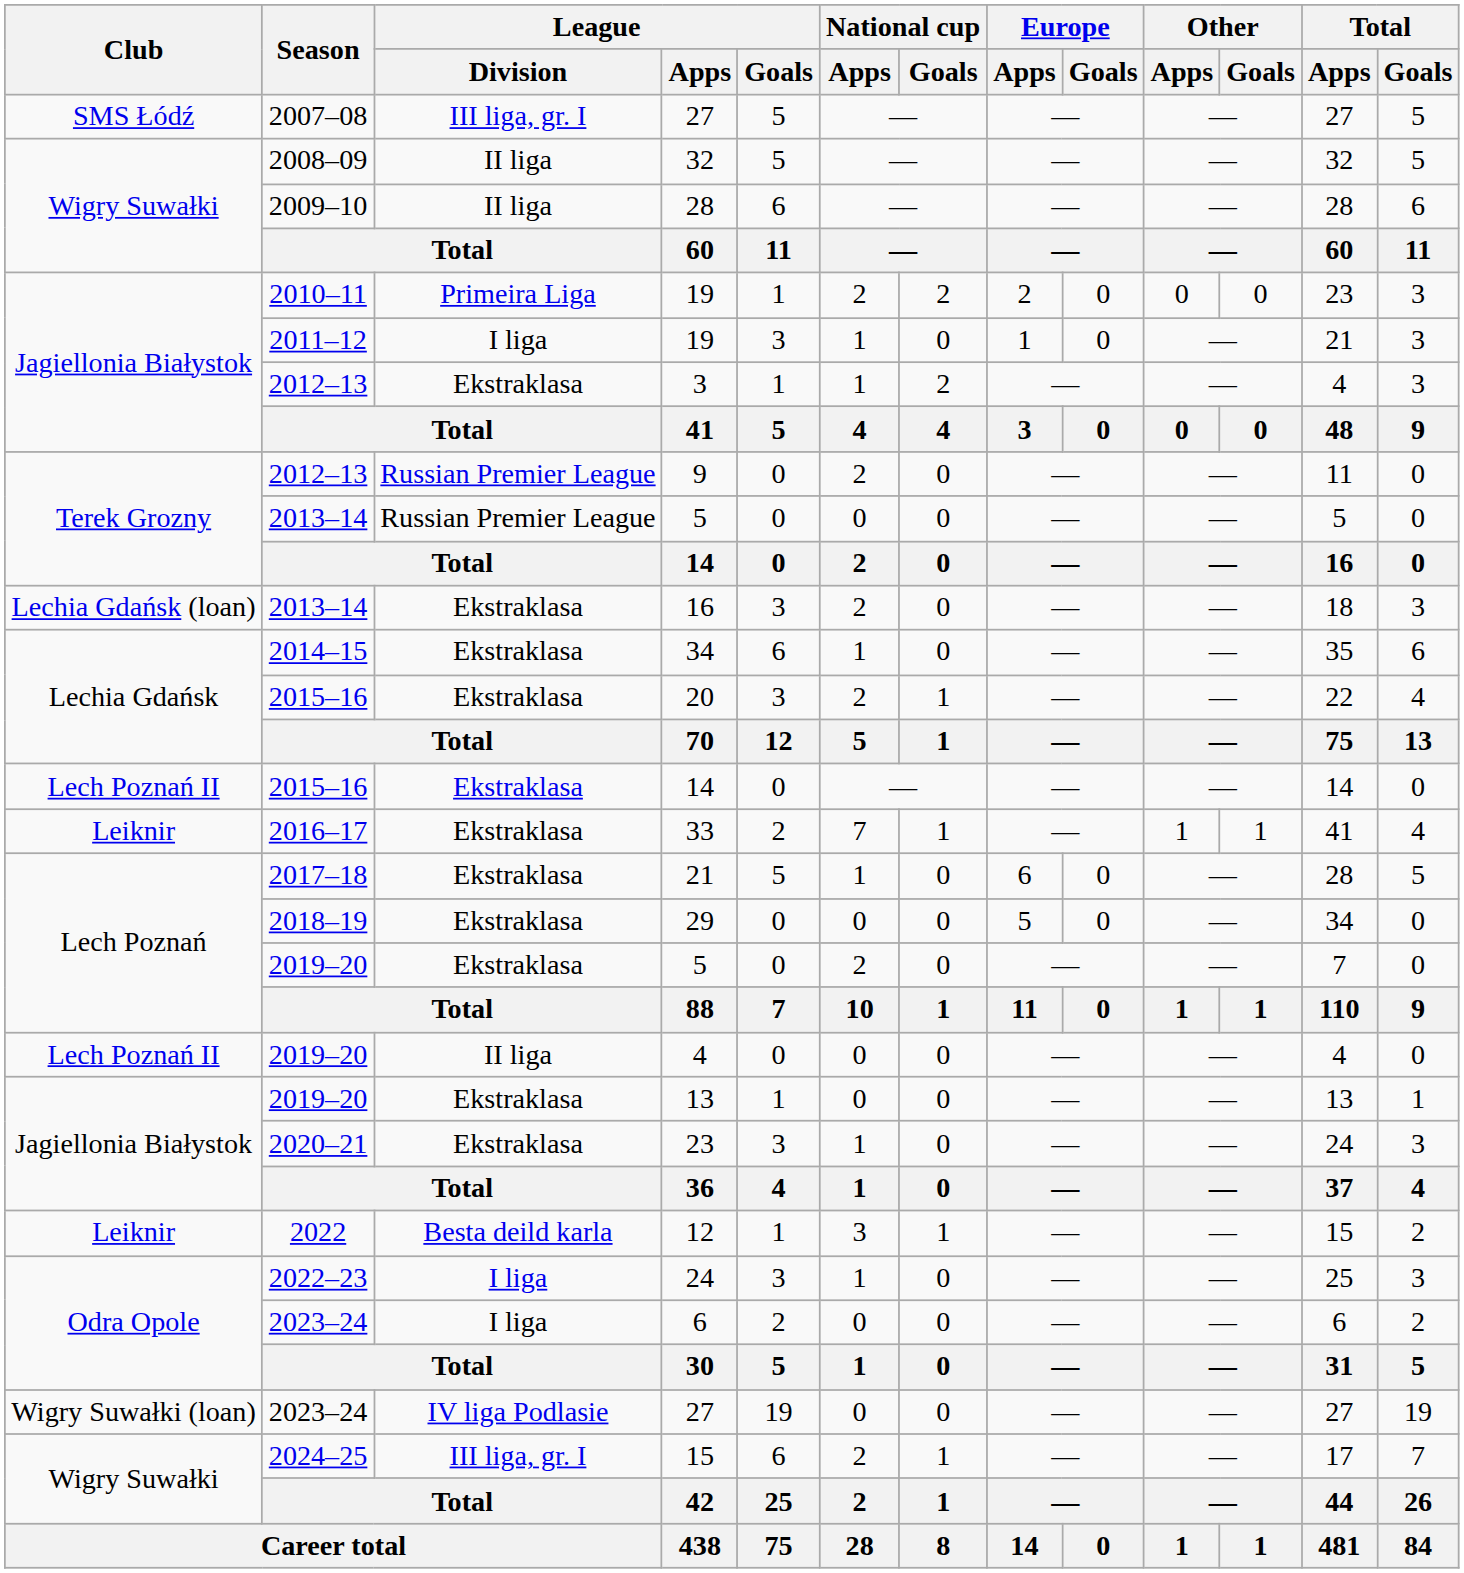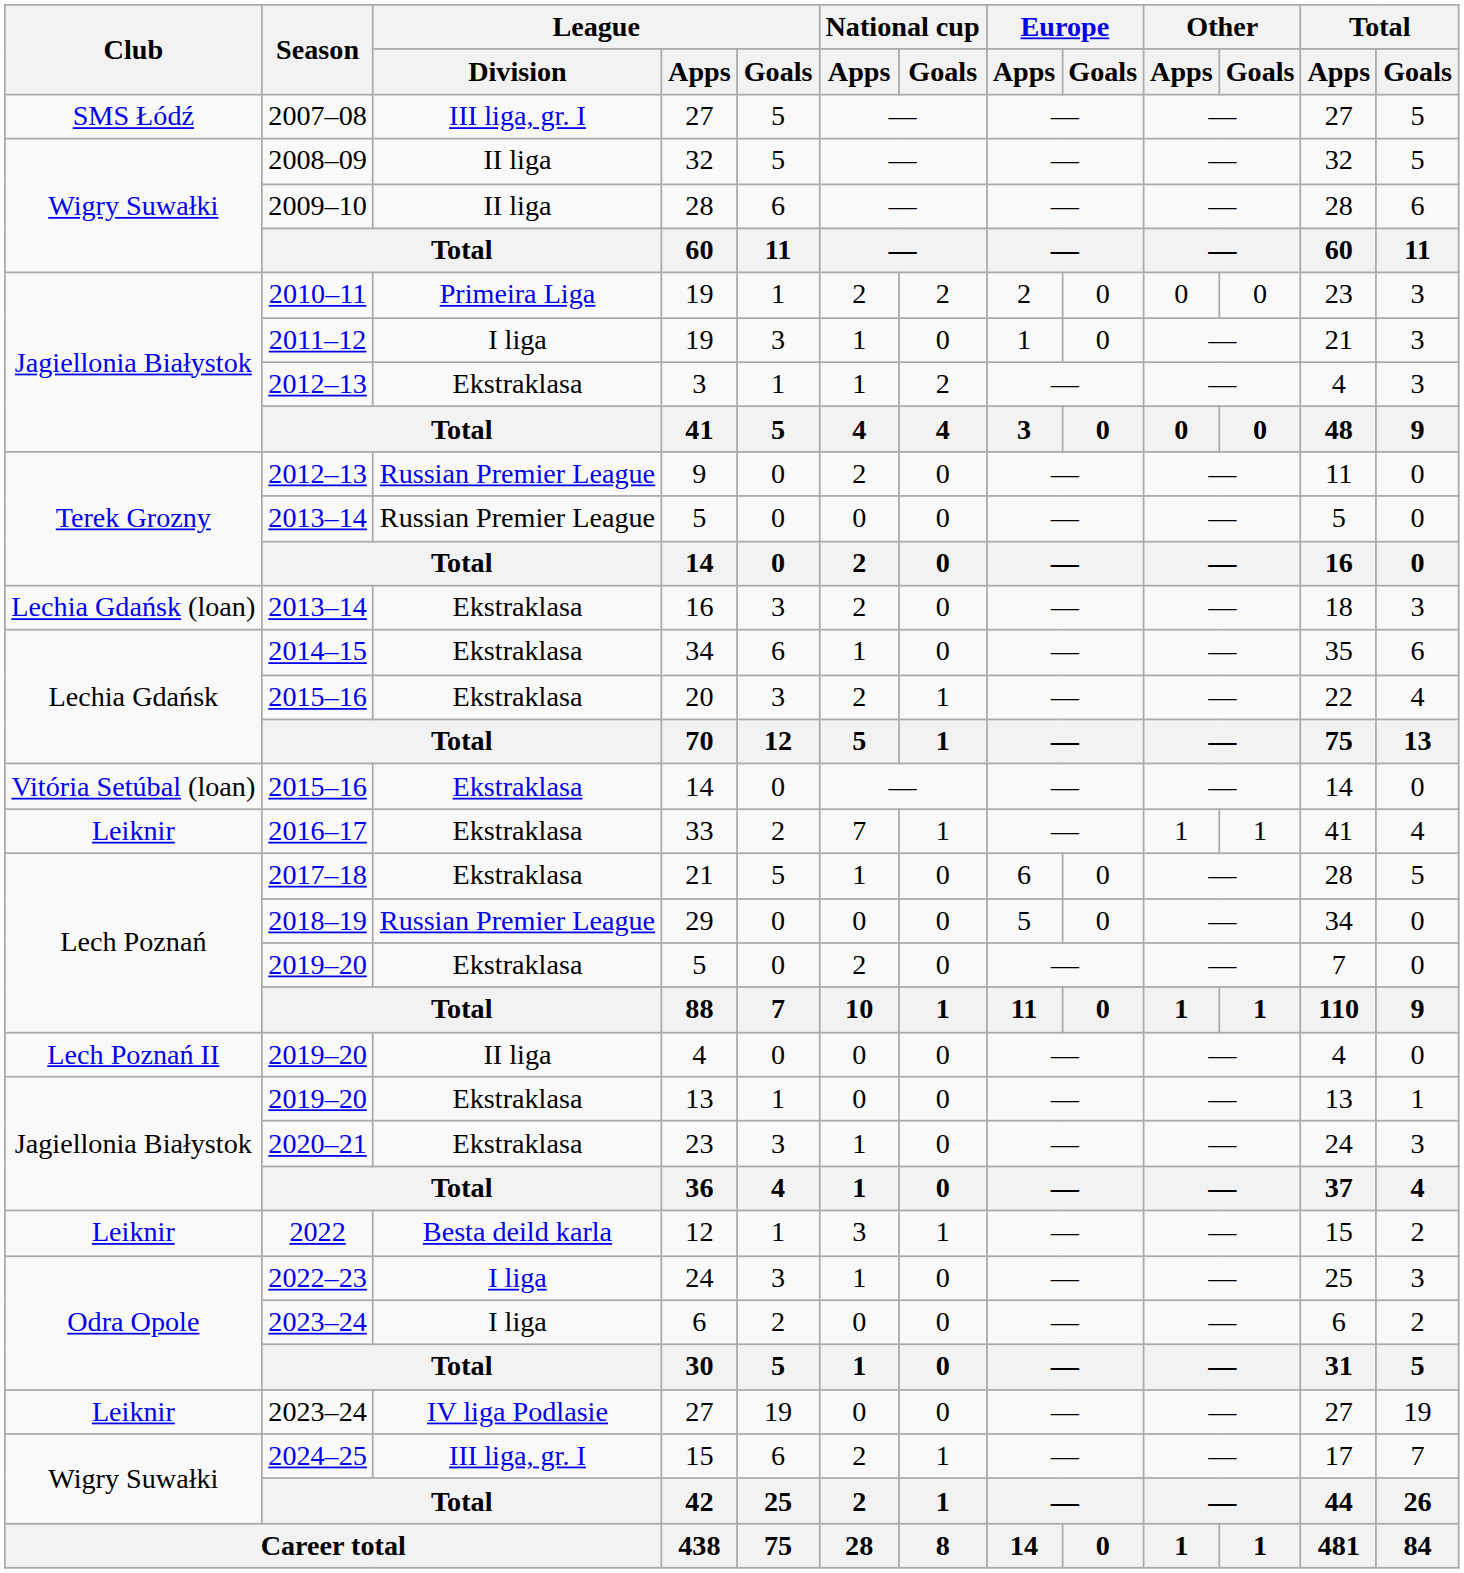2015–16 / 14 | Club: Lech Poznań II -> Vitória Setúbal (loan)
29 | League / Division: Ekstraklasa -> Russian Premier League
2023–24 / 27 | Club: Wigry Suwałki (loan) -> Leiknir
